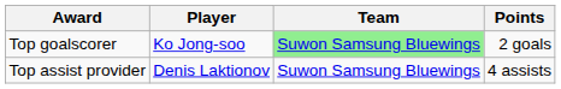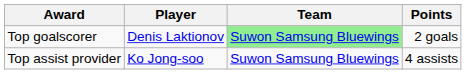Top goalscorer | Player: Ko Jong-soo -> Denis Laktionov
Top assist provider | Player: Denis Laktionov -> Ko Jong-soo
